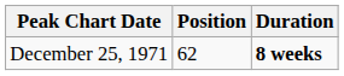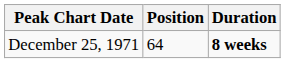December 25, 1971 | Position: 62 -> 64
